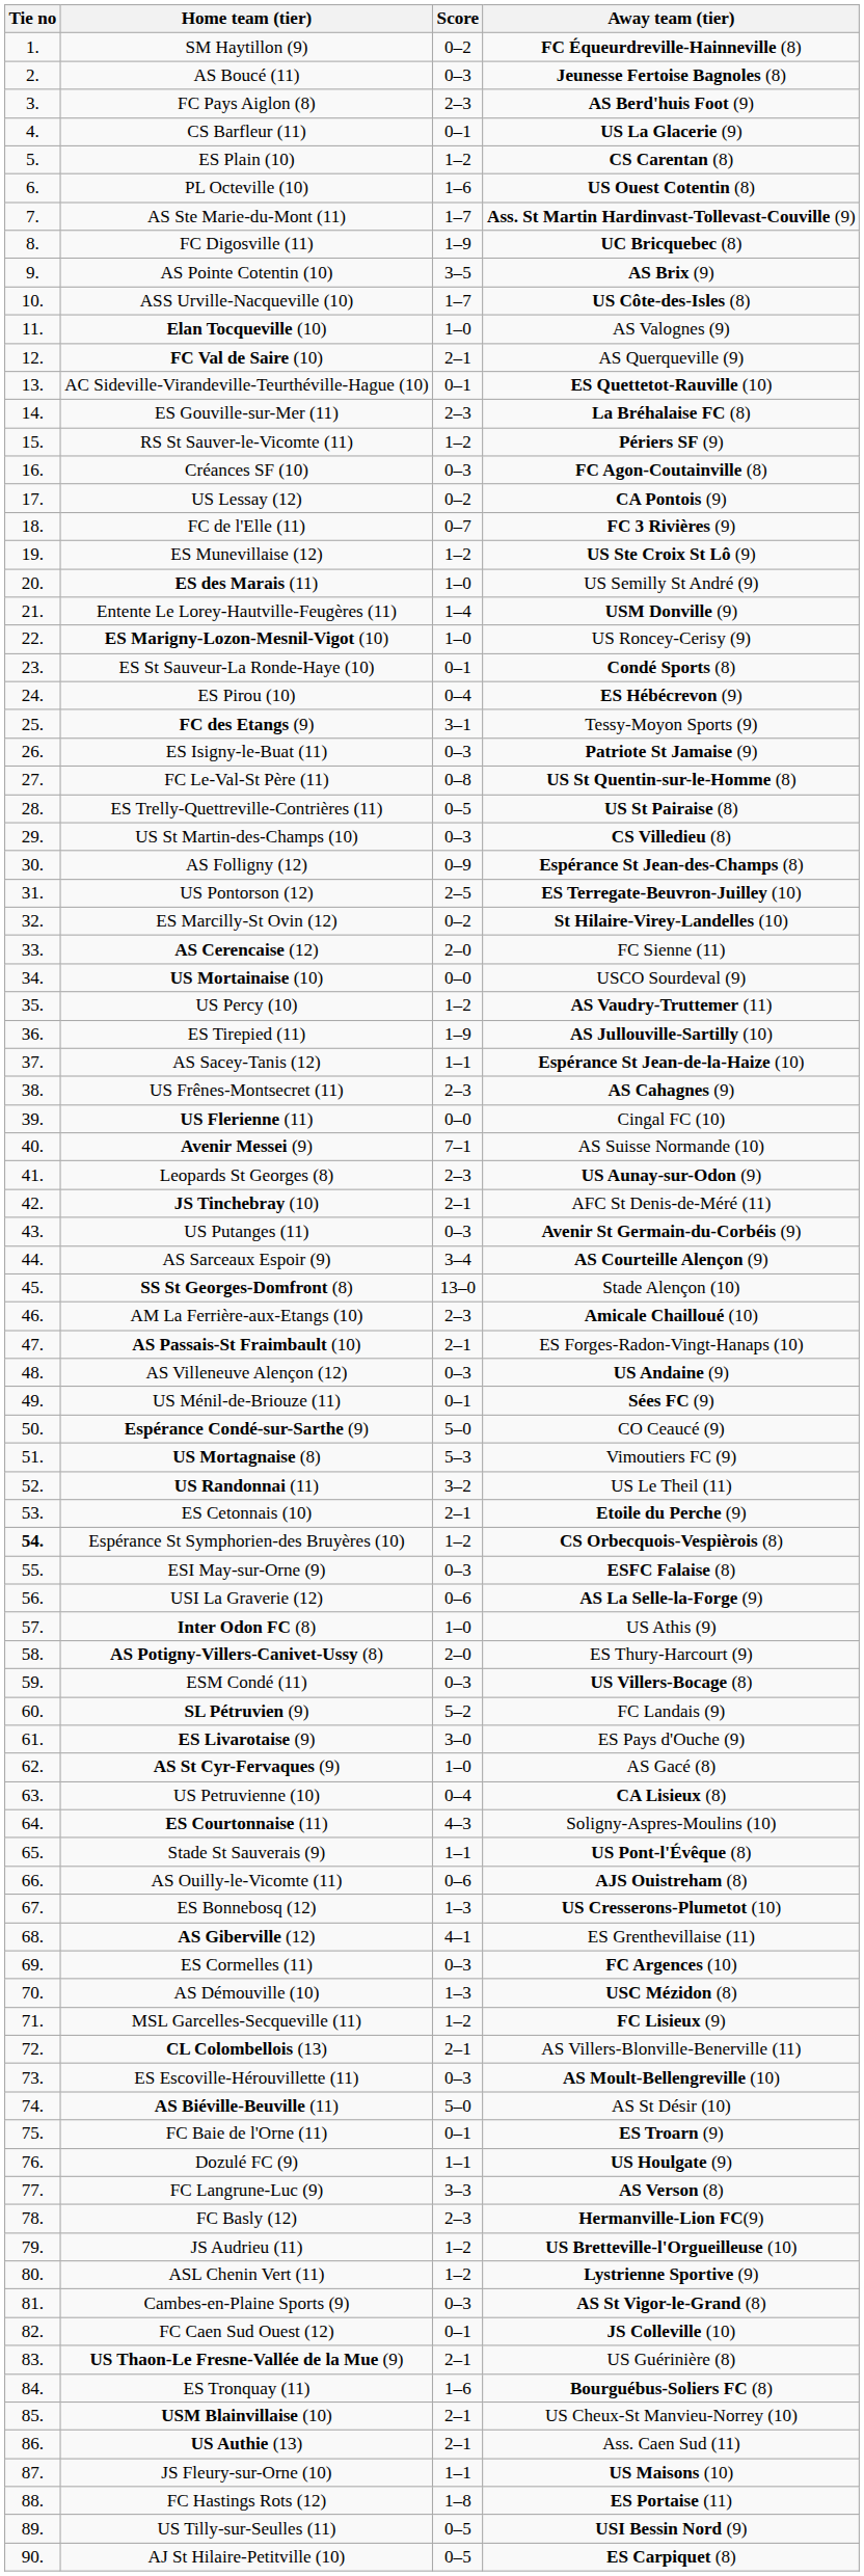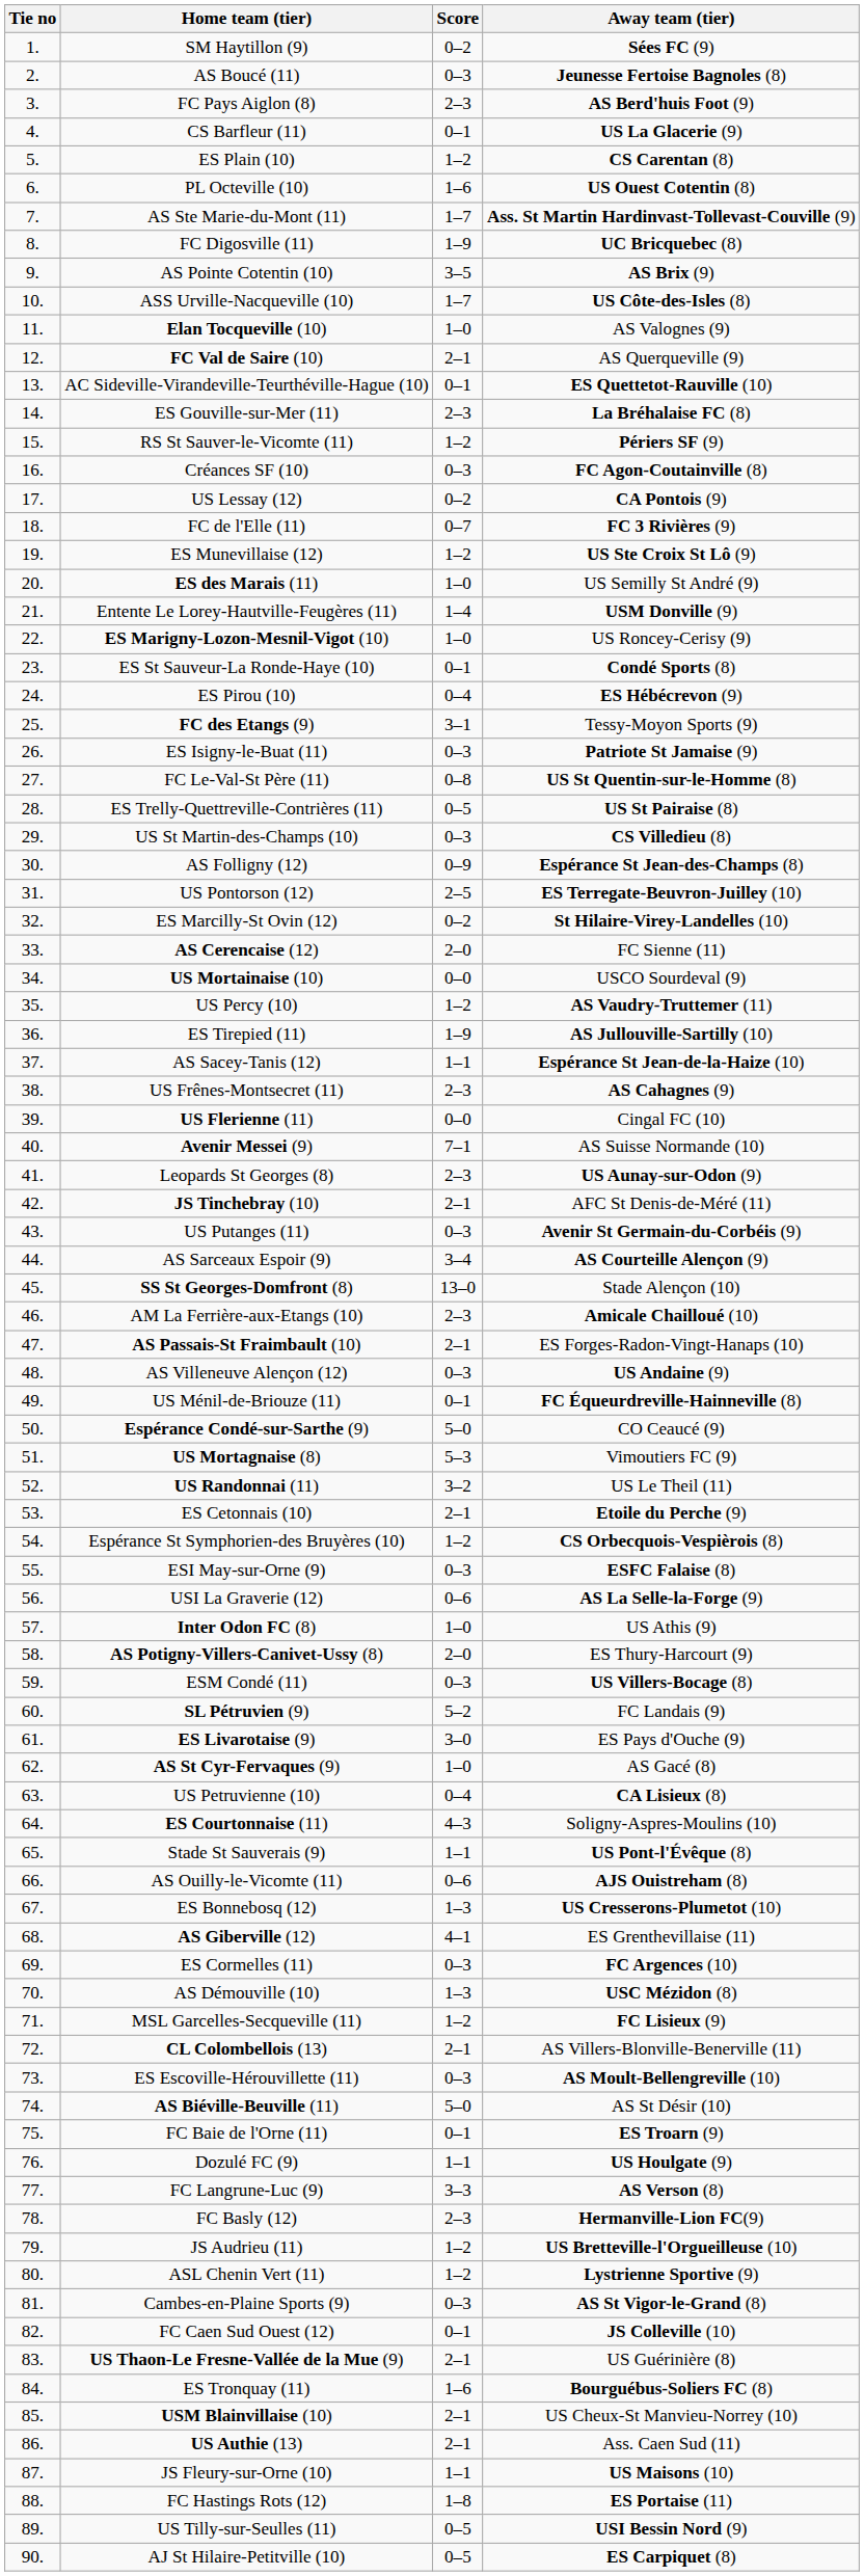SM Haytillon (9) | Away team (tier): FC Équeurdreville-Hainneville (8) -> Sées FC (9)
US Ménil-de-Briouze (11) | Away team (tier): Sées FC (9) -> FC Équeurdreville-Hainneville (8)
Espérance St Symphorien-des Bruyères (10) | Tie no: bold -> normal
